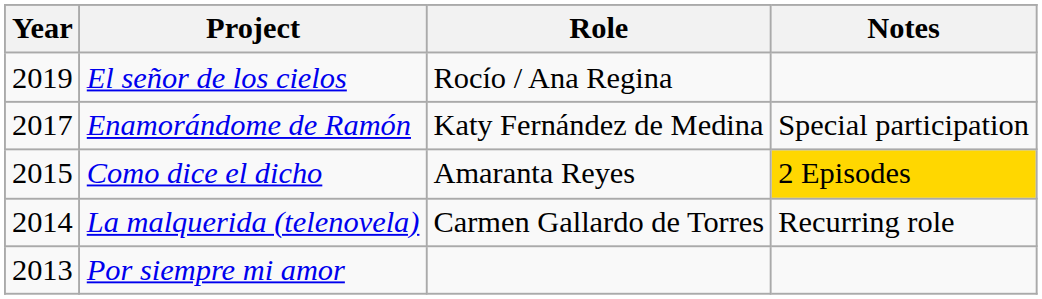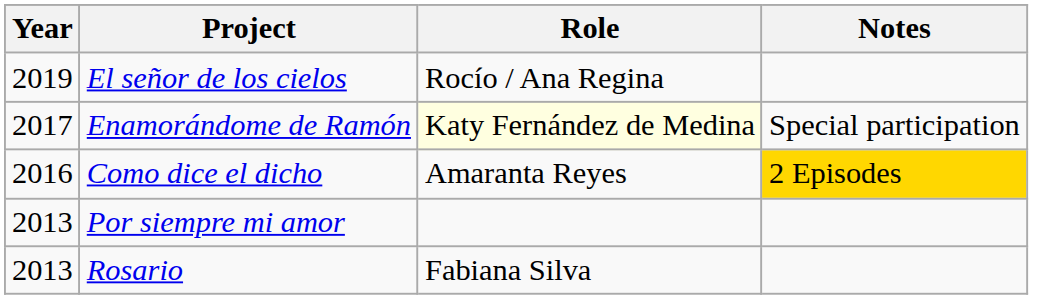Enamorándome de Ramón | Role: no background -> lightyellow background
Como dice el dicho | Year: 2015 -> 2016
- row: 2014 | La malquerida (telenovela) | Carmen Gallardo de Torres | Recurring role
+ row: 2013 | Rosario | Fabiana Silva
